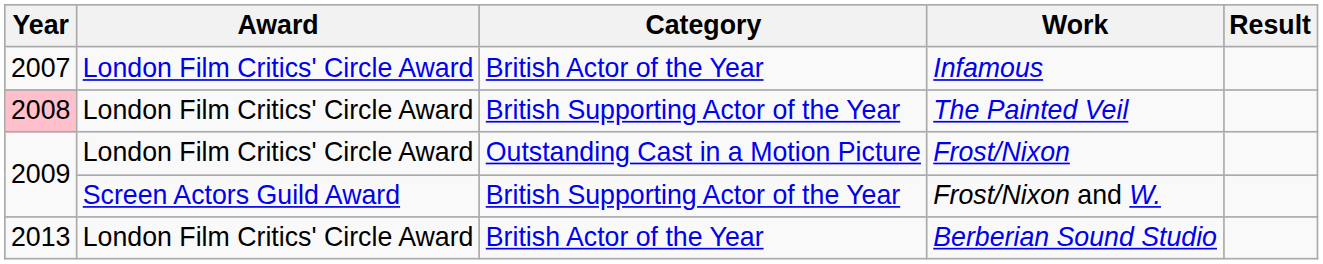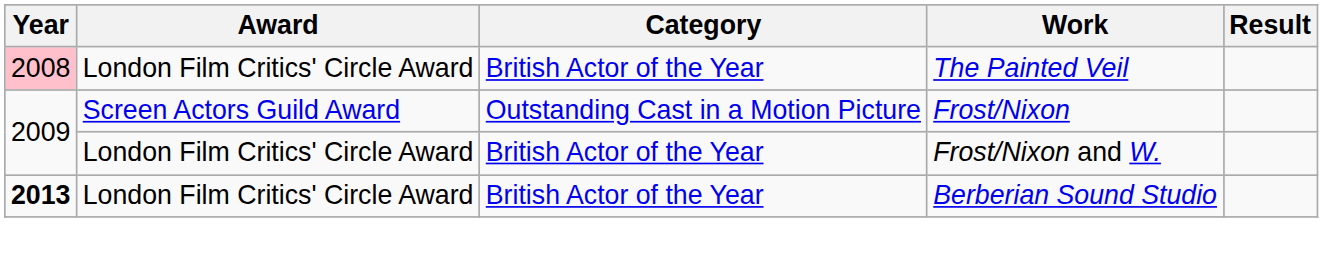- row: 2007 | London Film Critics' Circle Award | British Actor of the Year | Infamous
The Painted Veil | Category: British Supporting Actor of the Year -> British Actor of the Year
Frost/Nixon | Award: London Film Critics' Circle Award -> Screen Actors Guild Award
Frost/Nixon and W. | Award: Screen Actors Guild Award -> London Film Critics' Circle Award
Frost/Nixon and W. | Category: British Supporting Actor of the Year -> British Actor of the Year
Berberian Sound Studio | Year: normal -> bold
